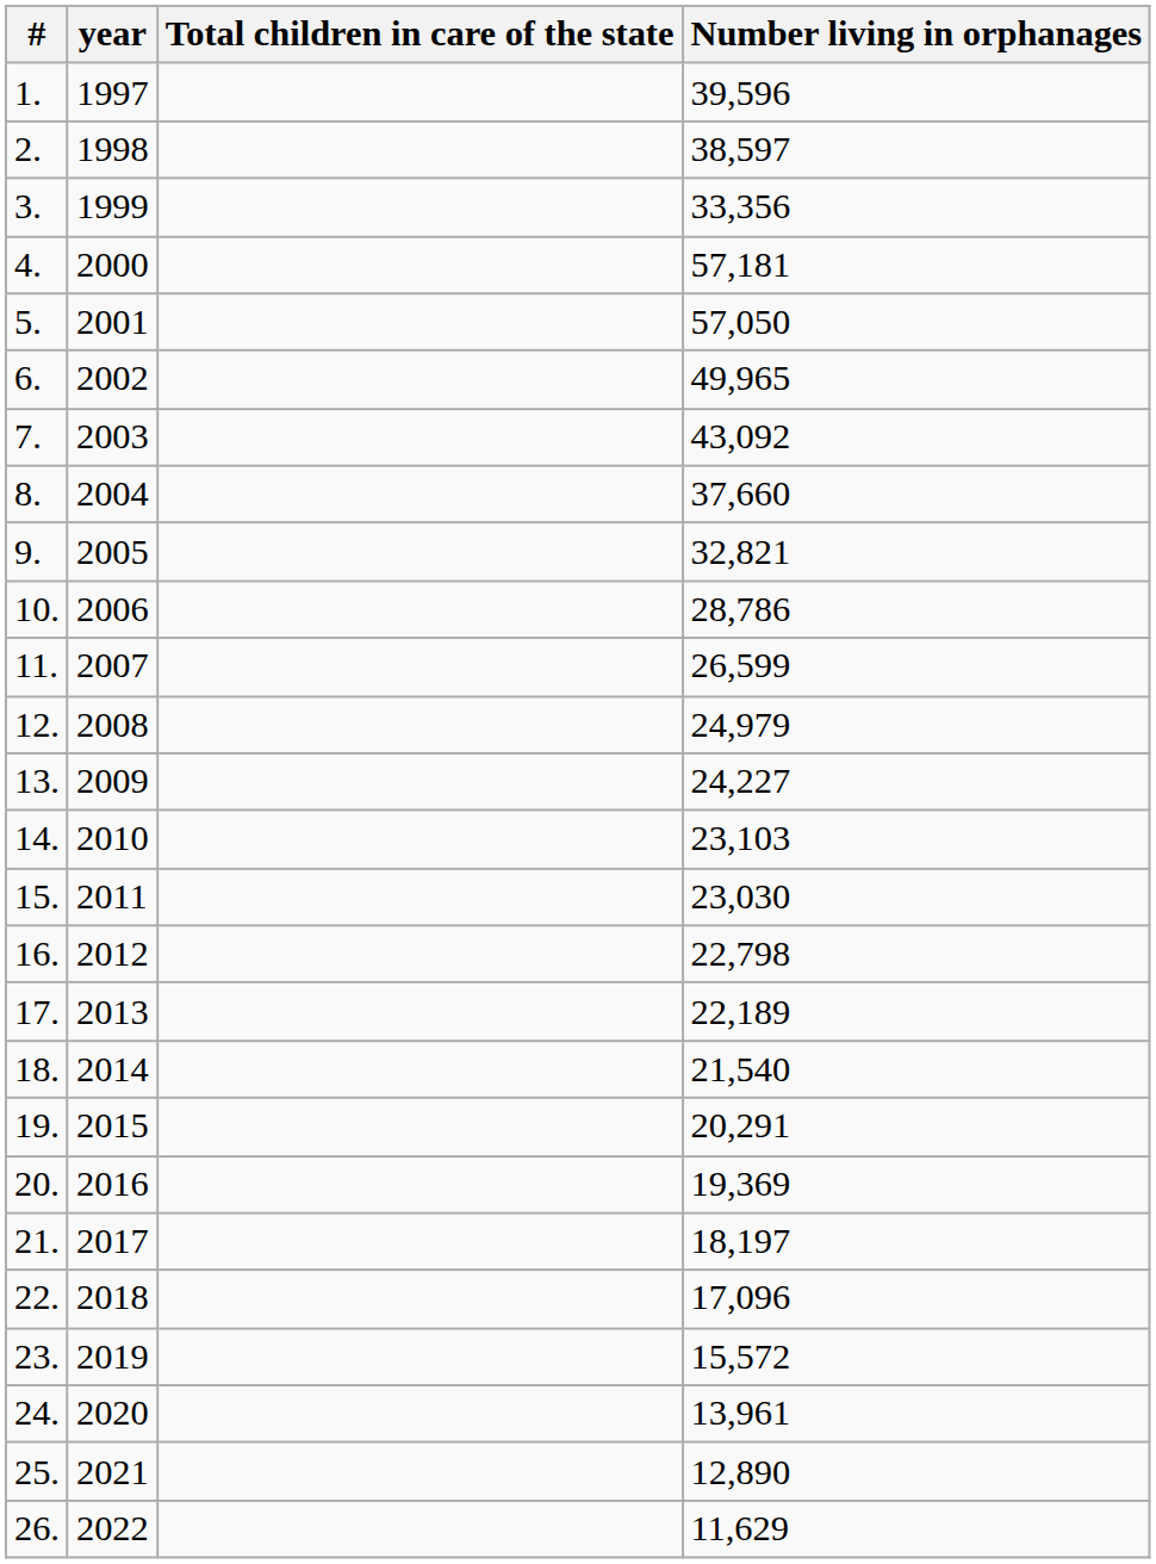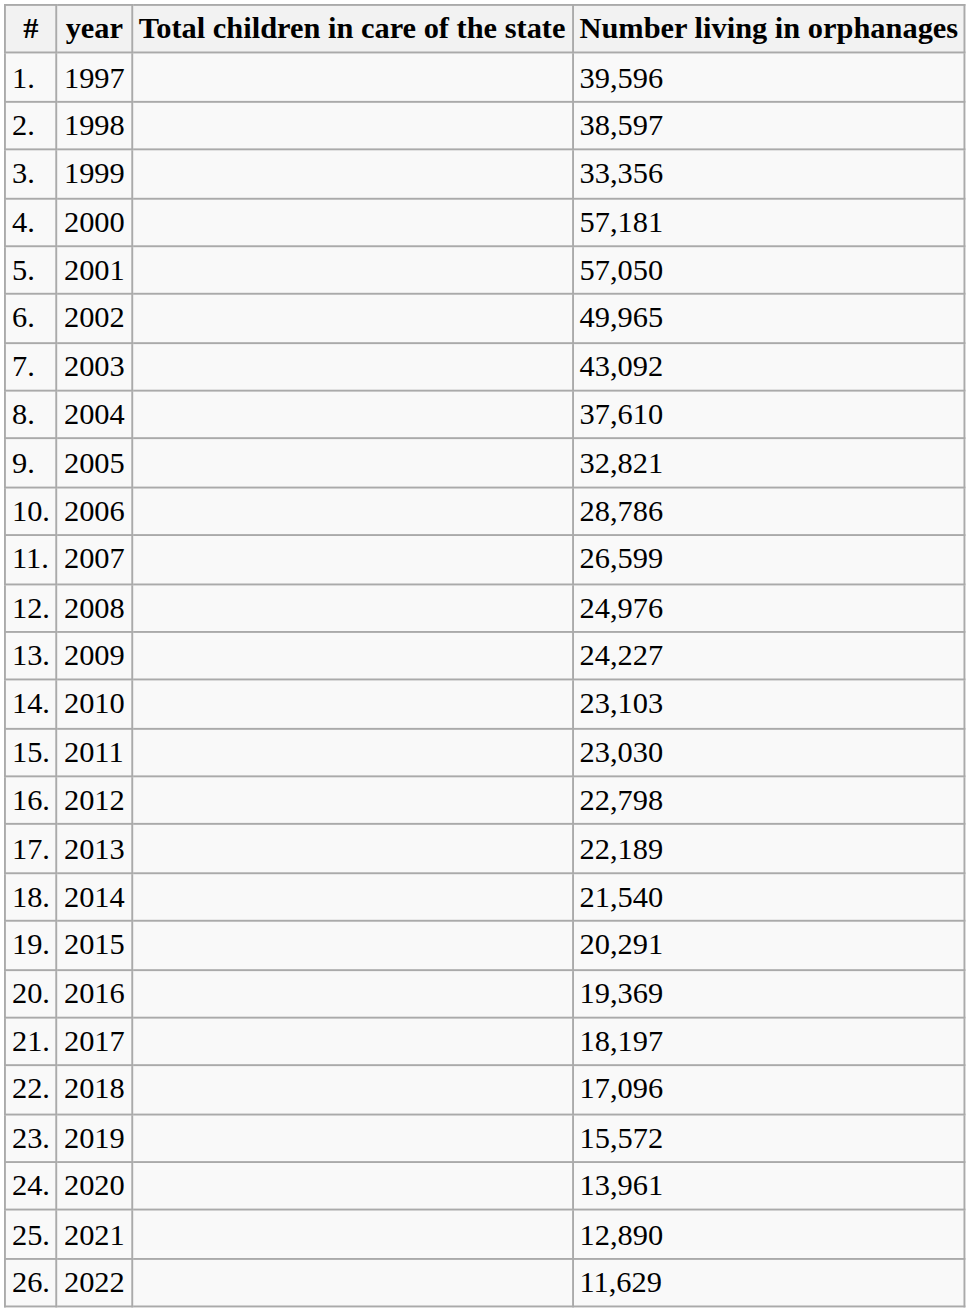8. | Number living in orphanages: 37,660 -> 37,610
12. | Number living in orphanages: 24,979 -> 24,976
